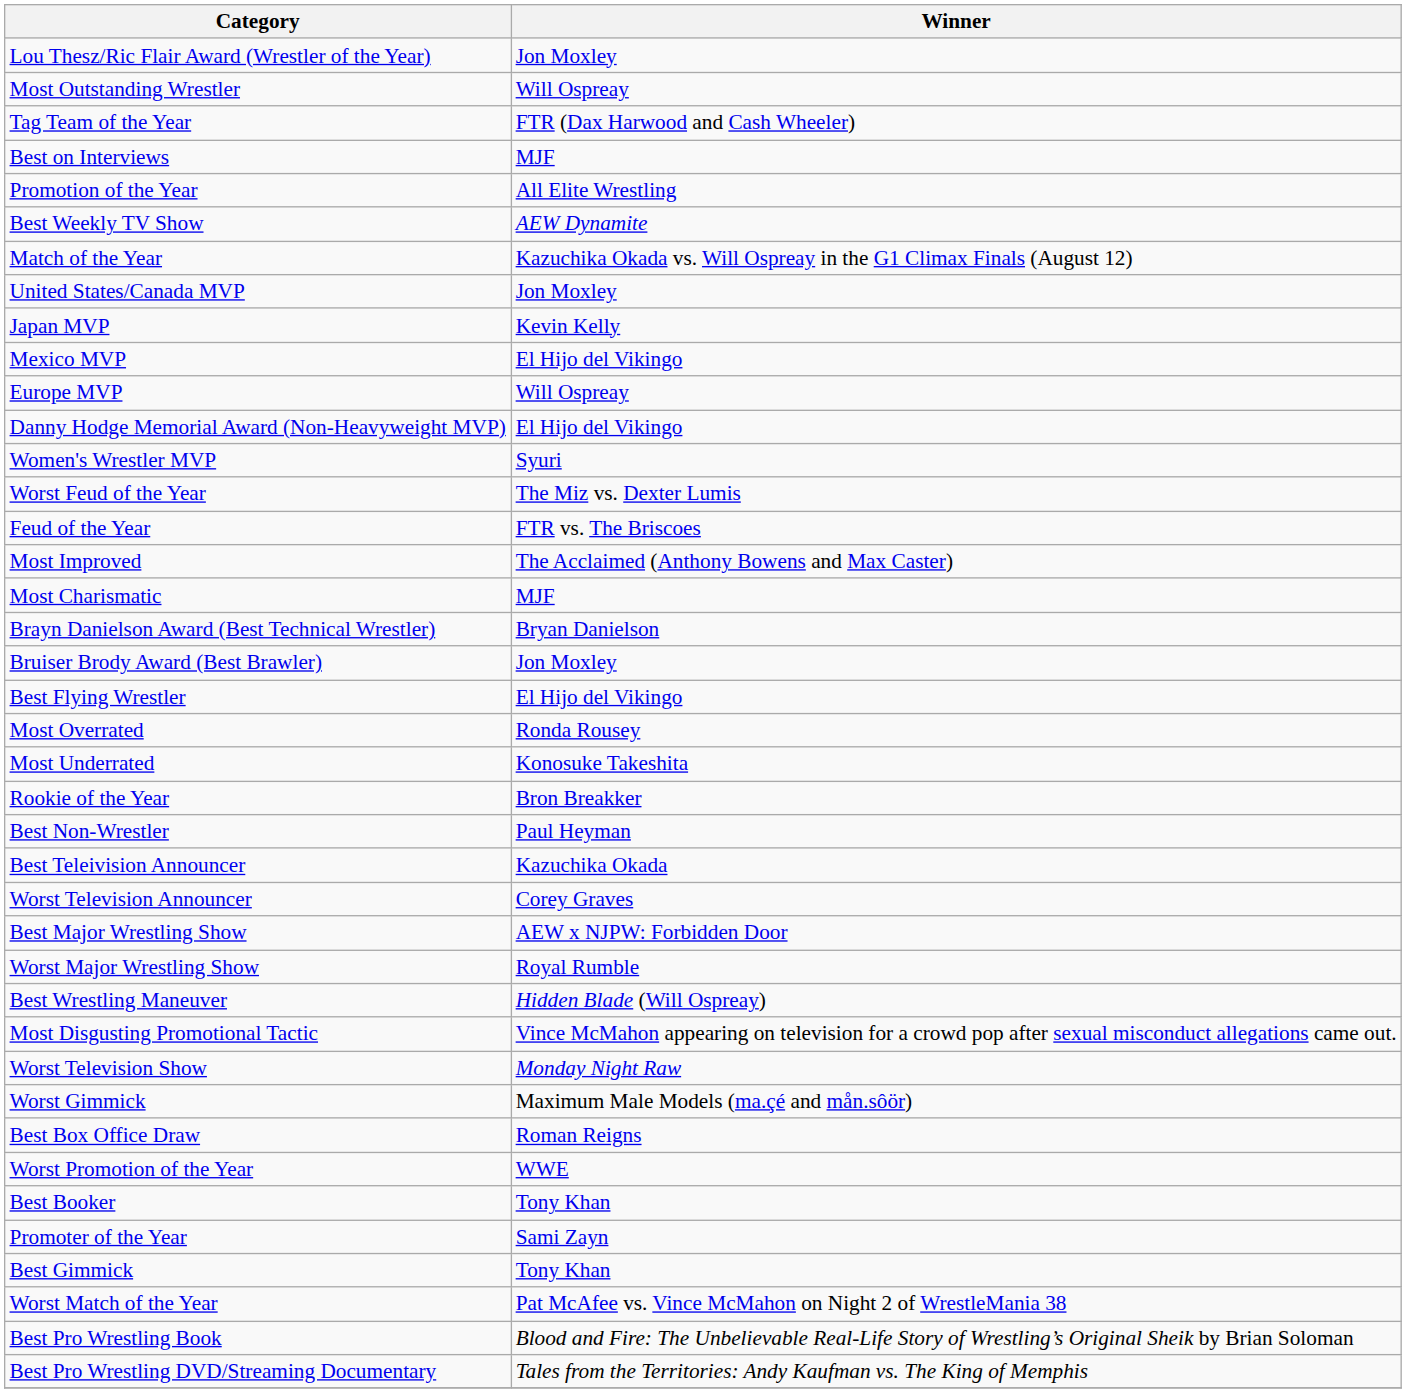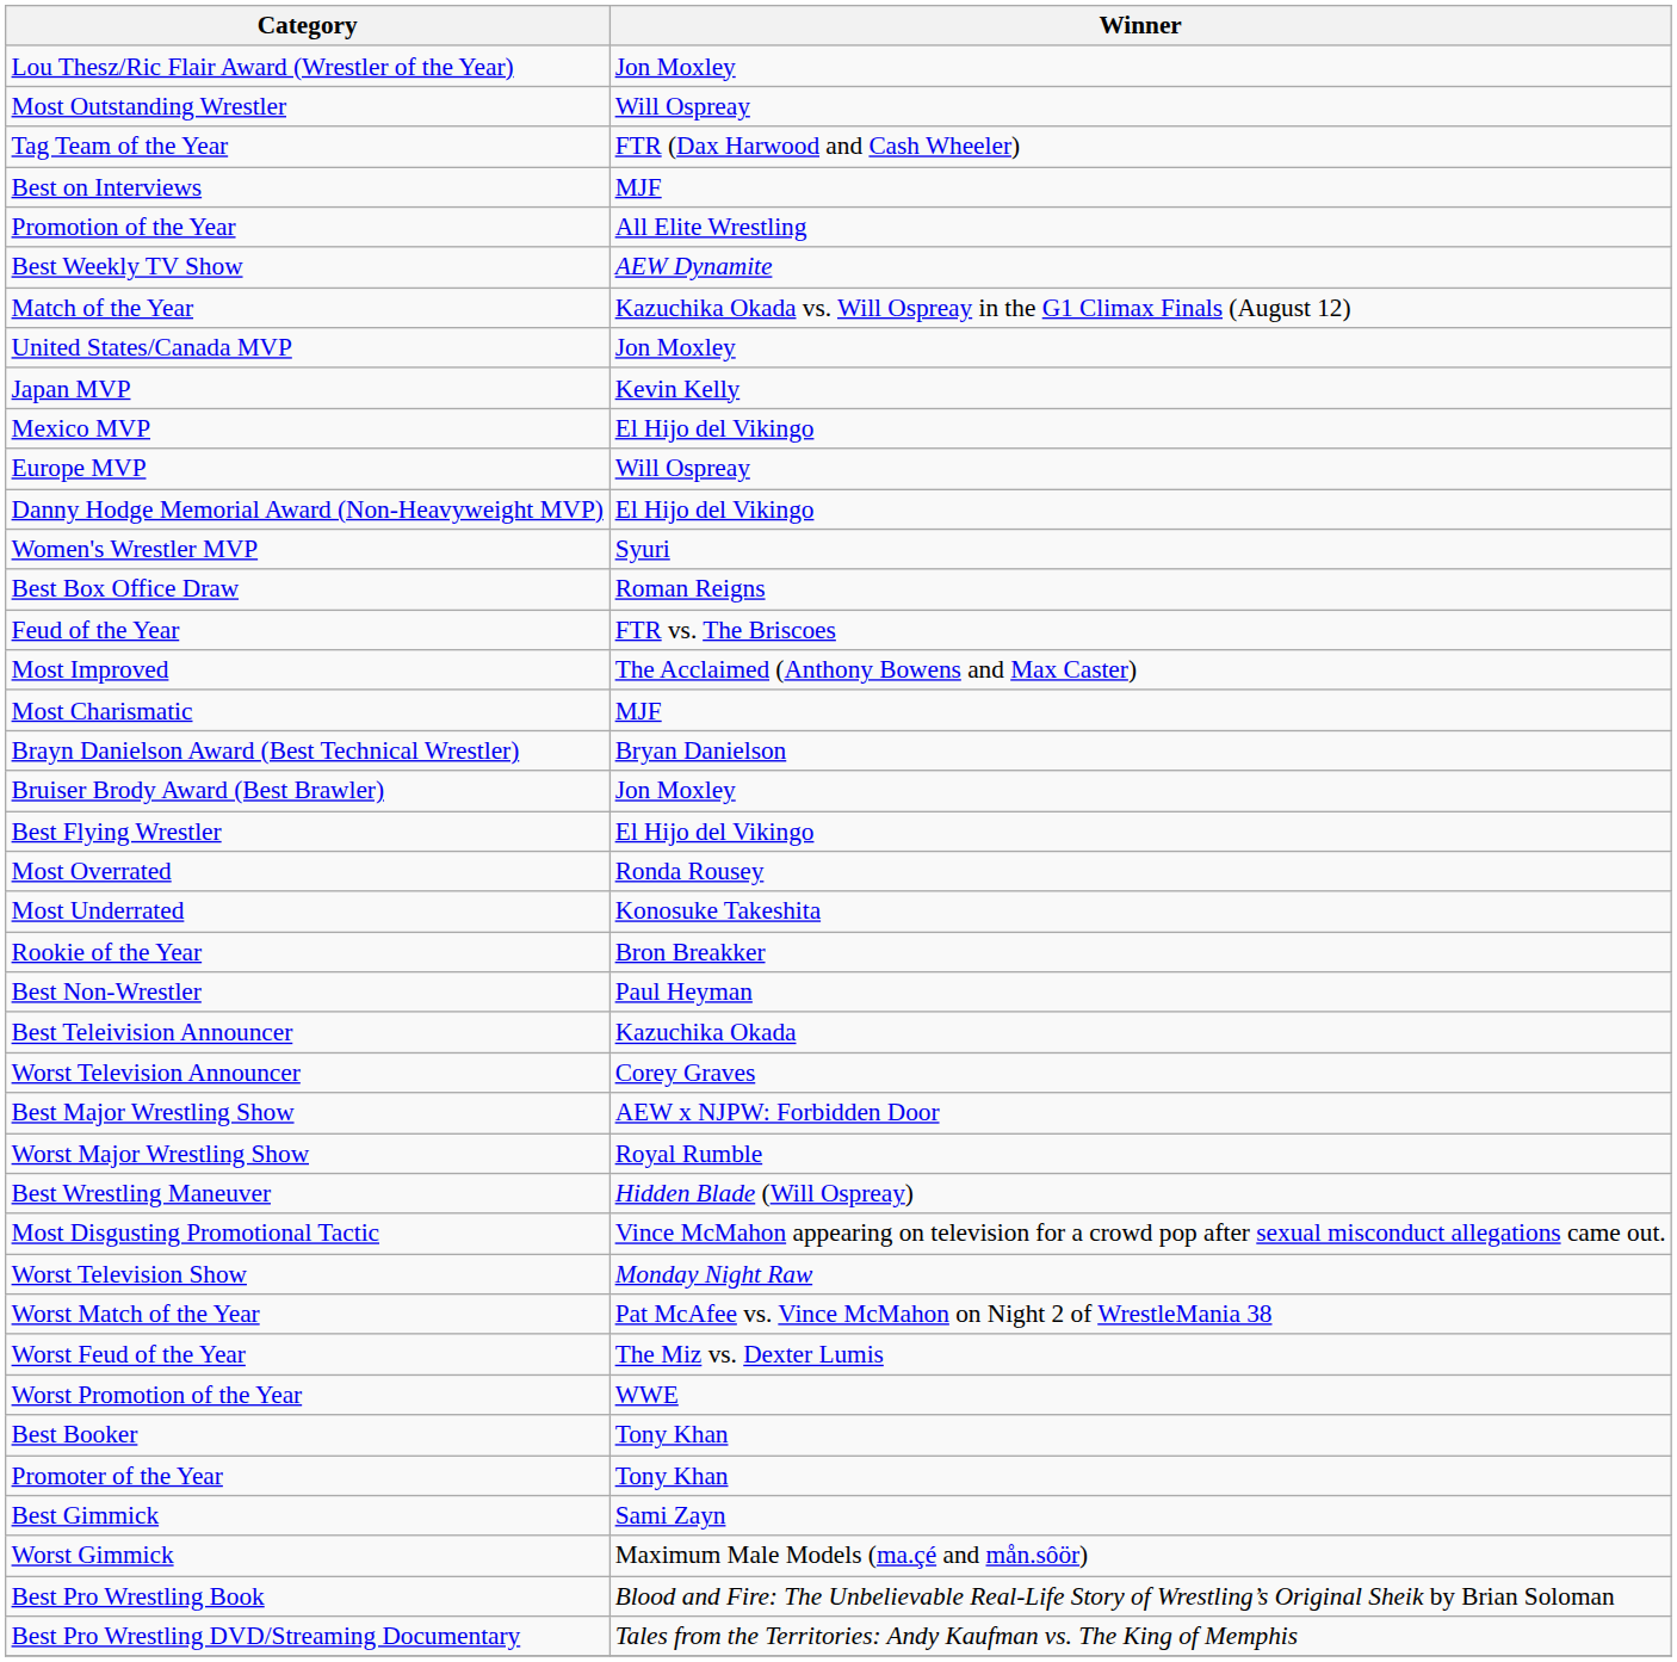rows swapped: Best Box Office Draw <-> Worst Feud of the Year
rows swapped: Worst Match of the Year <-> Worst Gimmick
Promoter of the Year | Winner: Sami Zayn -> Tony Khan
Best Gimmick | Winner: Tony Khan -> Sami Zayn
